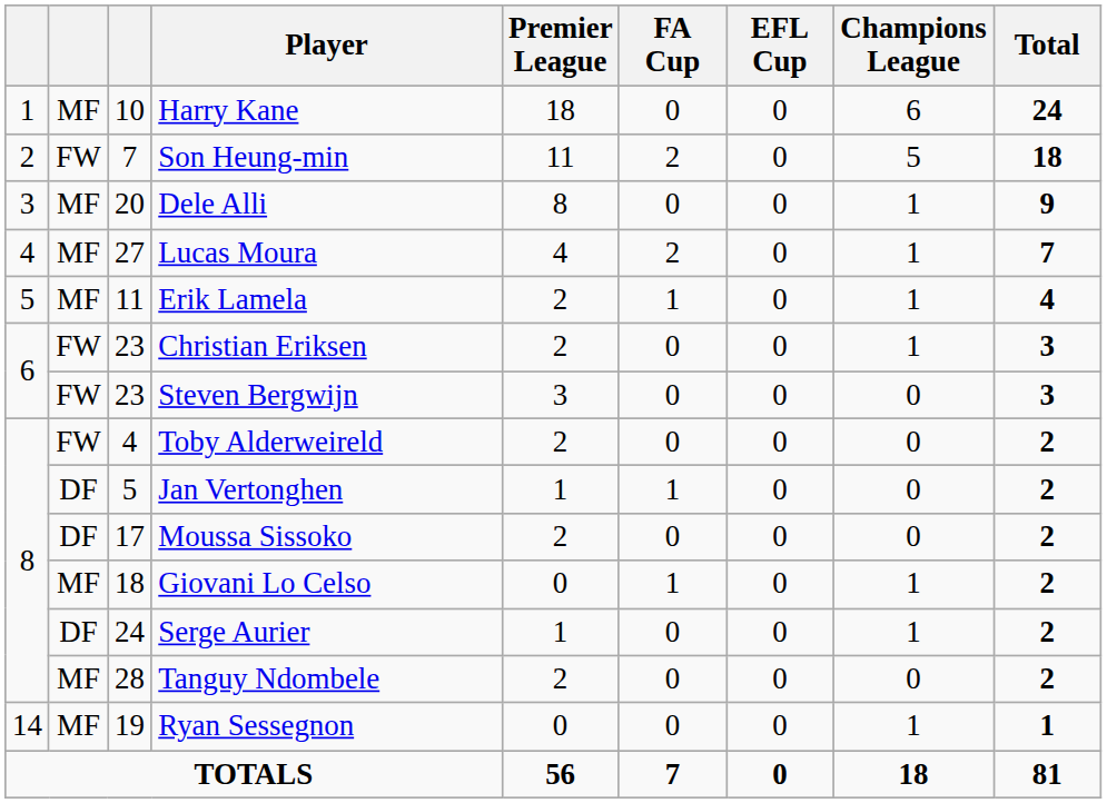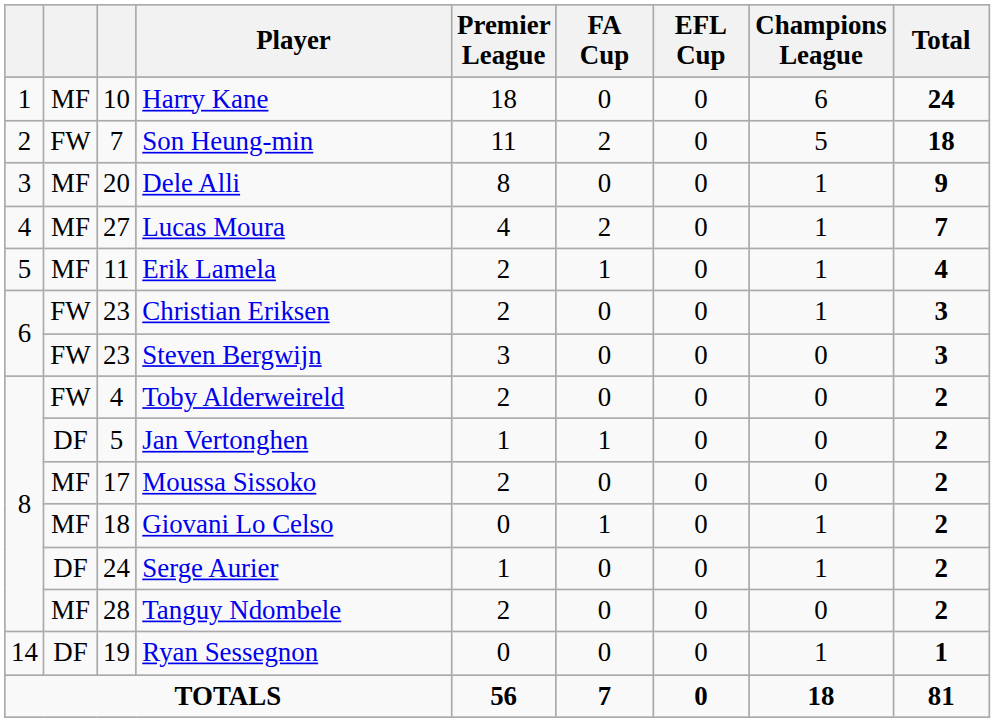Moussa Sissoko | column 2: DF -> MF
Ryan Sessegnon | column 2: MF -> DF
